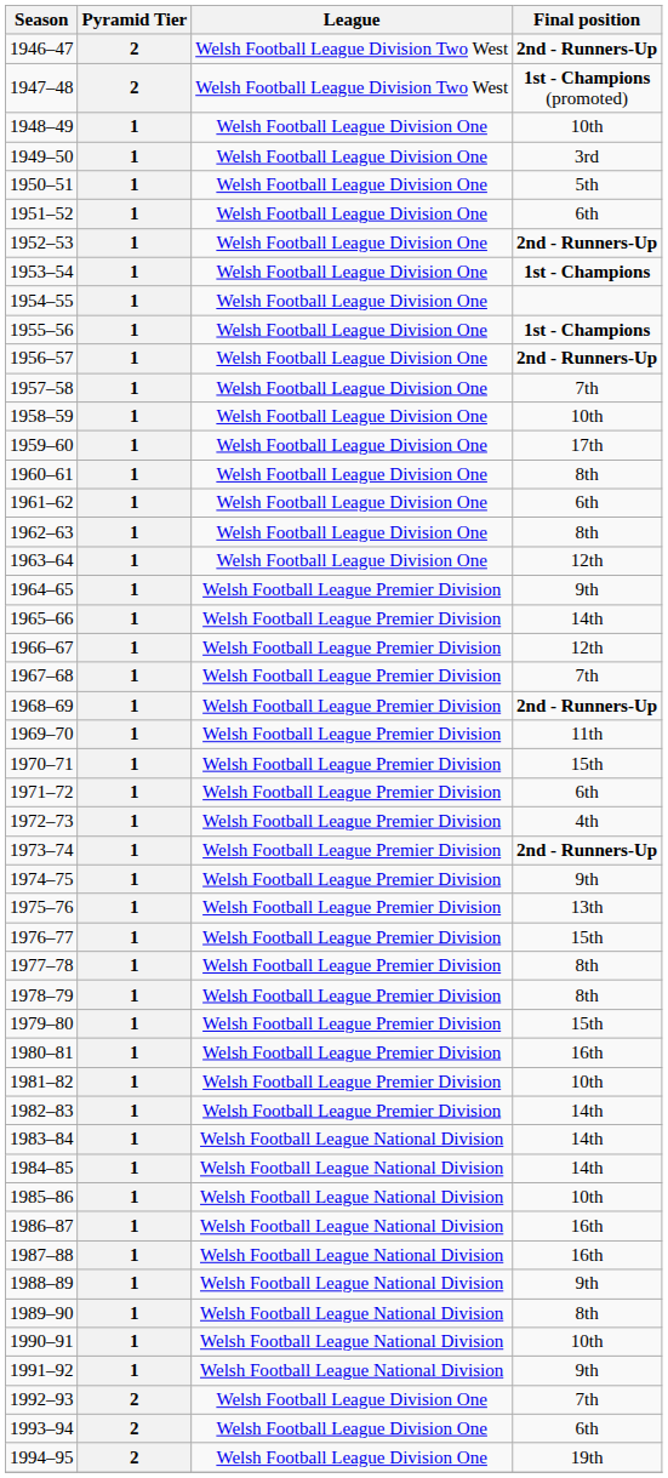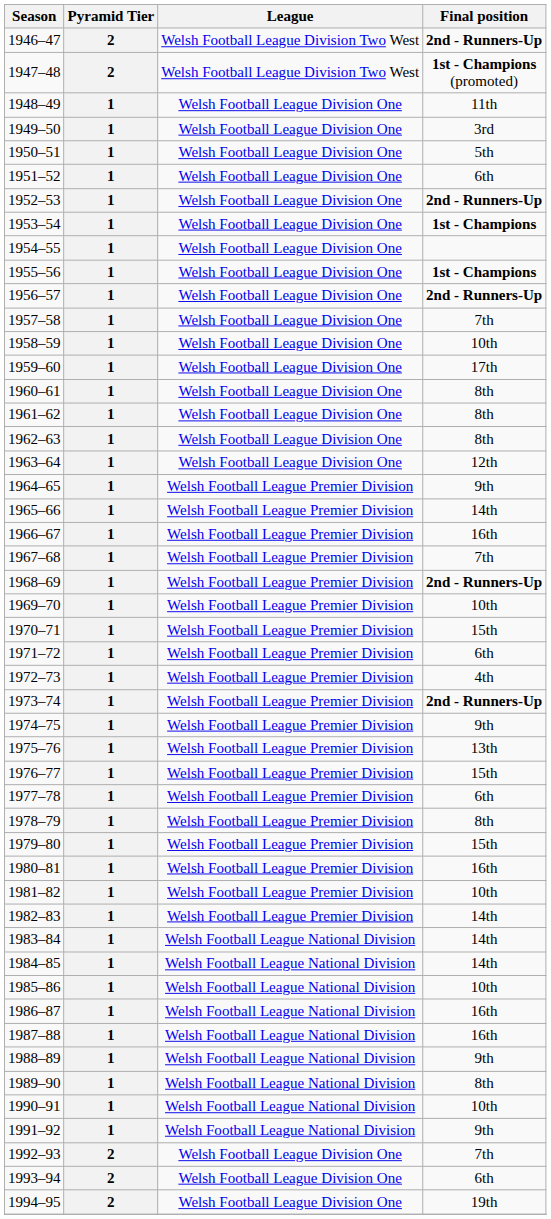1948–49 | Final position: 10th -> 11th
1961–62 | Final position: 6th -> 8th
1966–67 | Final position: 12th -> 16th
1969–70 | Final position: 11th -> 10th
1977–78 | Final position: 8th -> 6th
